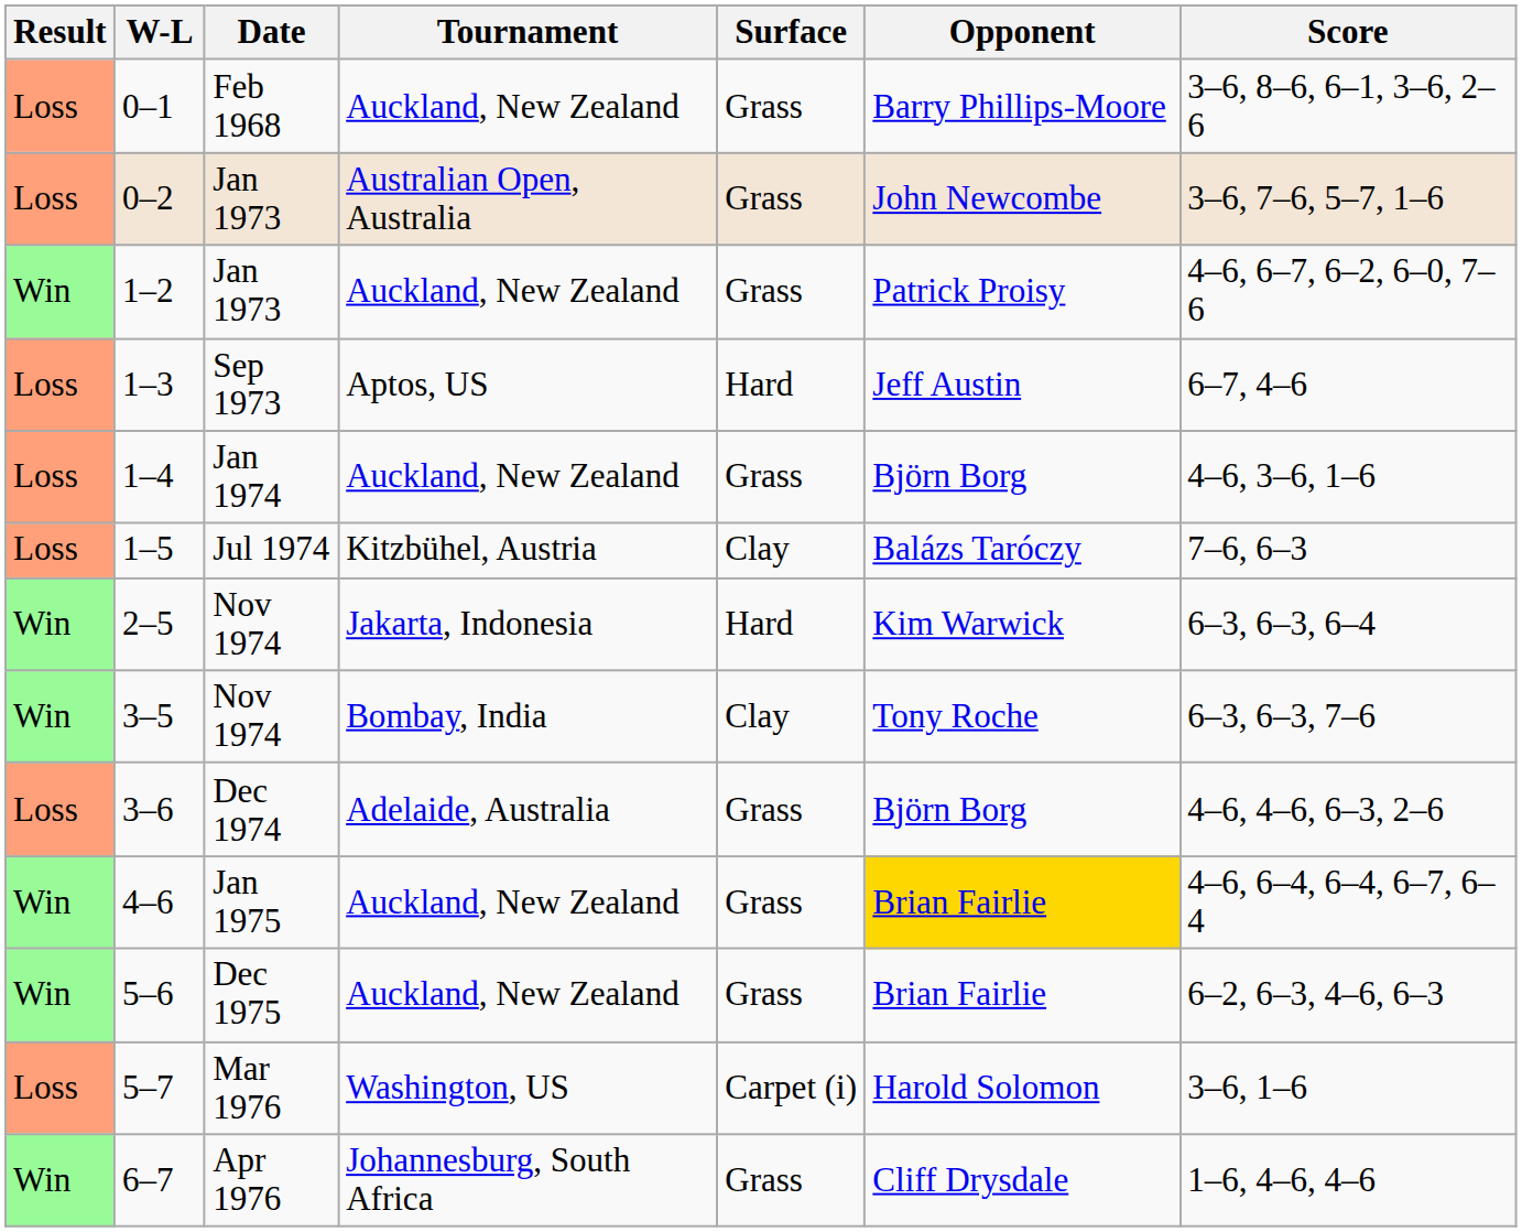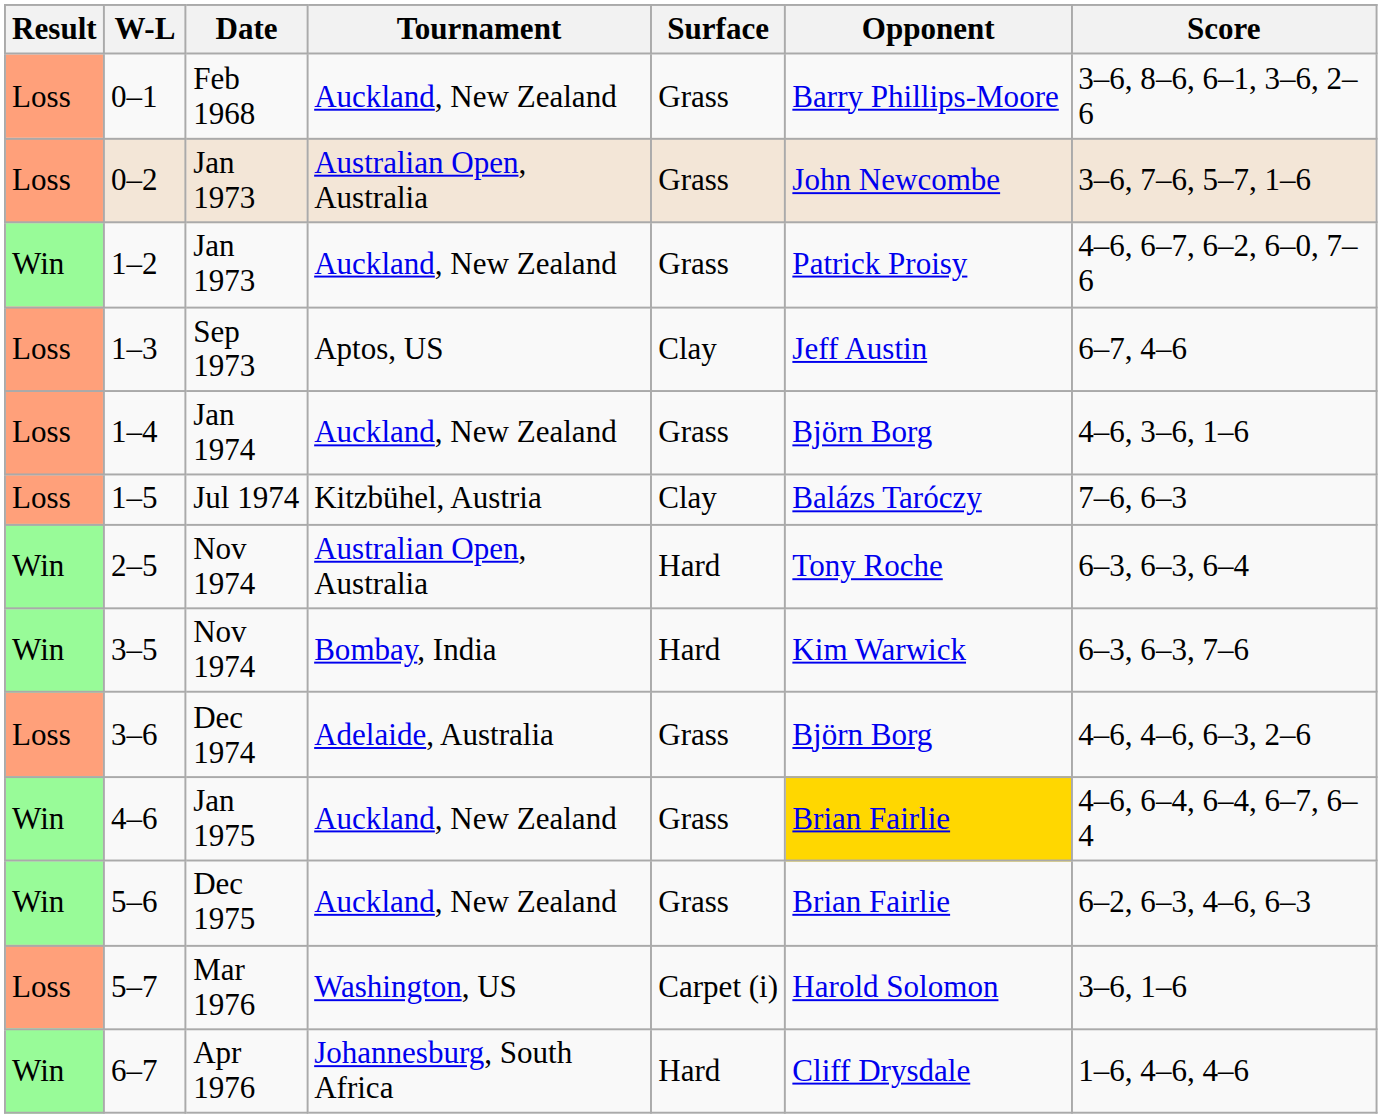1–3 | Surface: Hard -> Clay
2–5 | Tournament: Jakarta, Indonesia -> Australian Open, Australia
2–5 | Opponent: Kim Warwick -> Tony Roche
3–5 | Surface: Clay -> Hard
3–5 | Opponent: Tony Roche -> Kim Warwick
6–7 | Surface: Grass -> Hard
